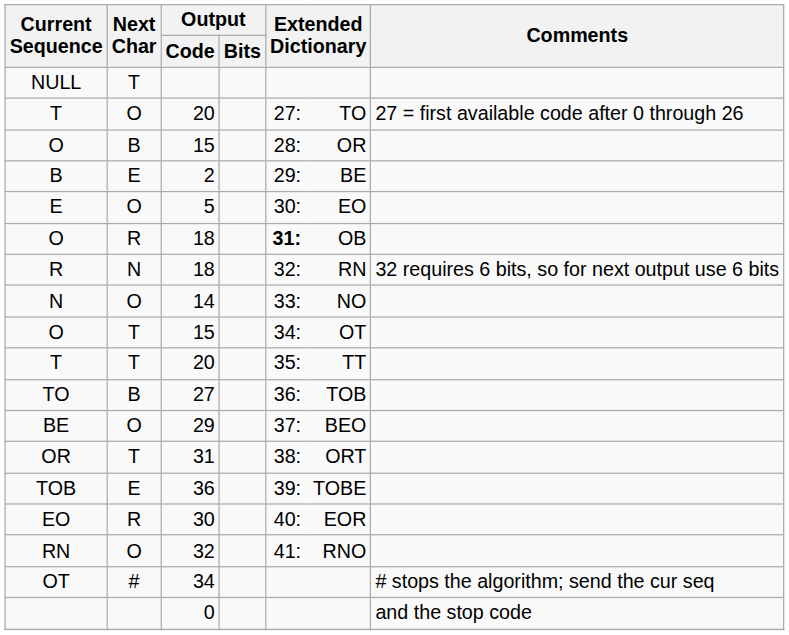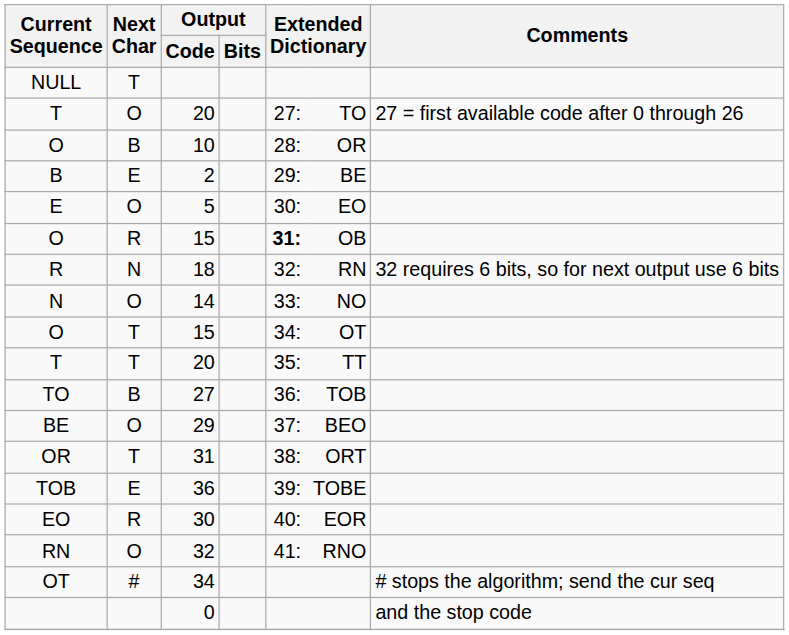O / B | Output / Code: 15 -> 10
O / R | Output / Code: 18 -> 15
